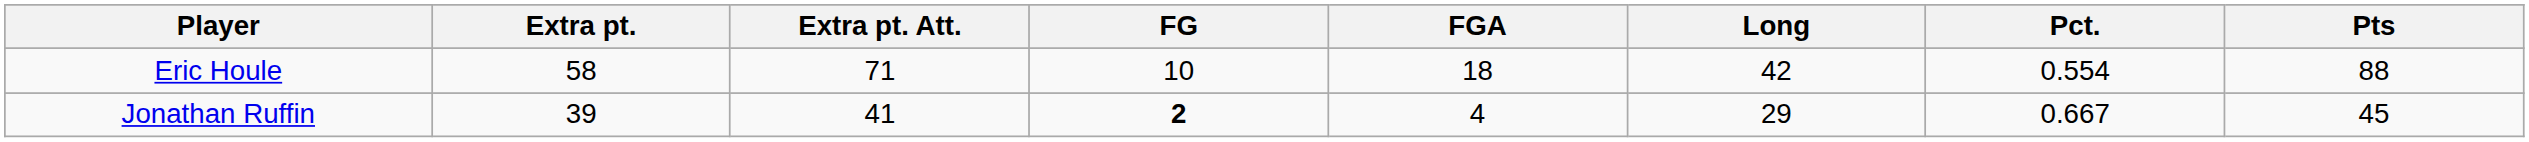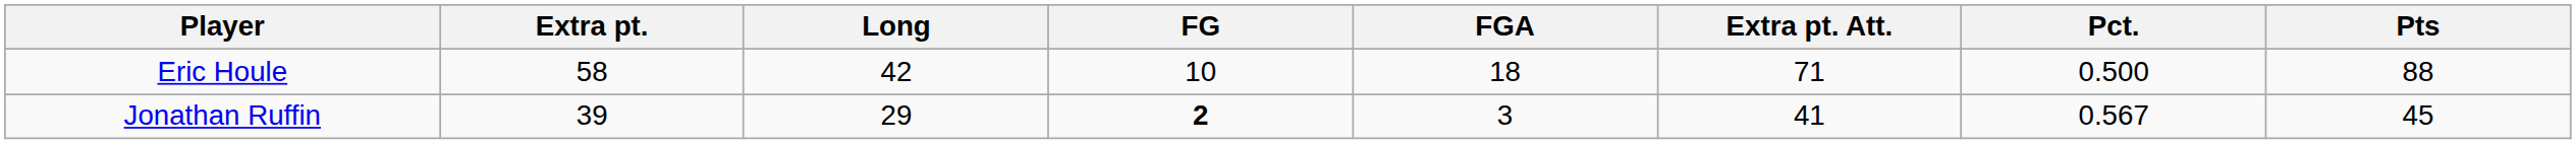columns swapped: Extra pt. Att. <-> Long
Eric Houle | Pct.: 0.554 -> 0.500
Jonathan Ruffin | FGA: 4 -> 3
Jonathan Ruffin | Pct.: 0.667 -> 0.567
